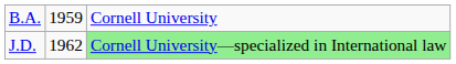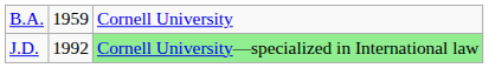J.D. | column 2: 1962 -> 1992
